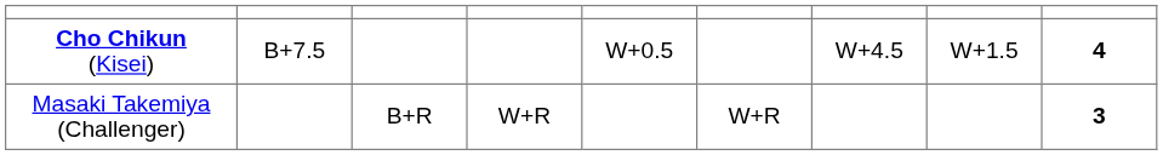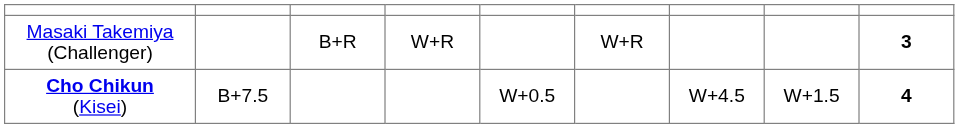rows swapped: Cho Chikun (Kisei) <-> Masaki Takemiya (Challenger)
